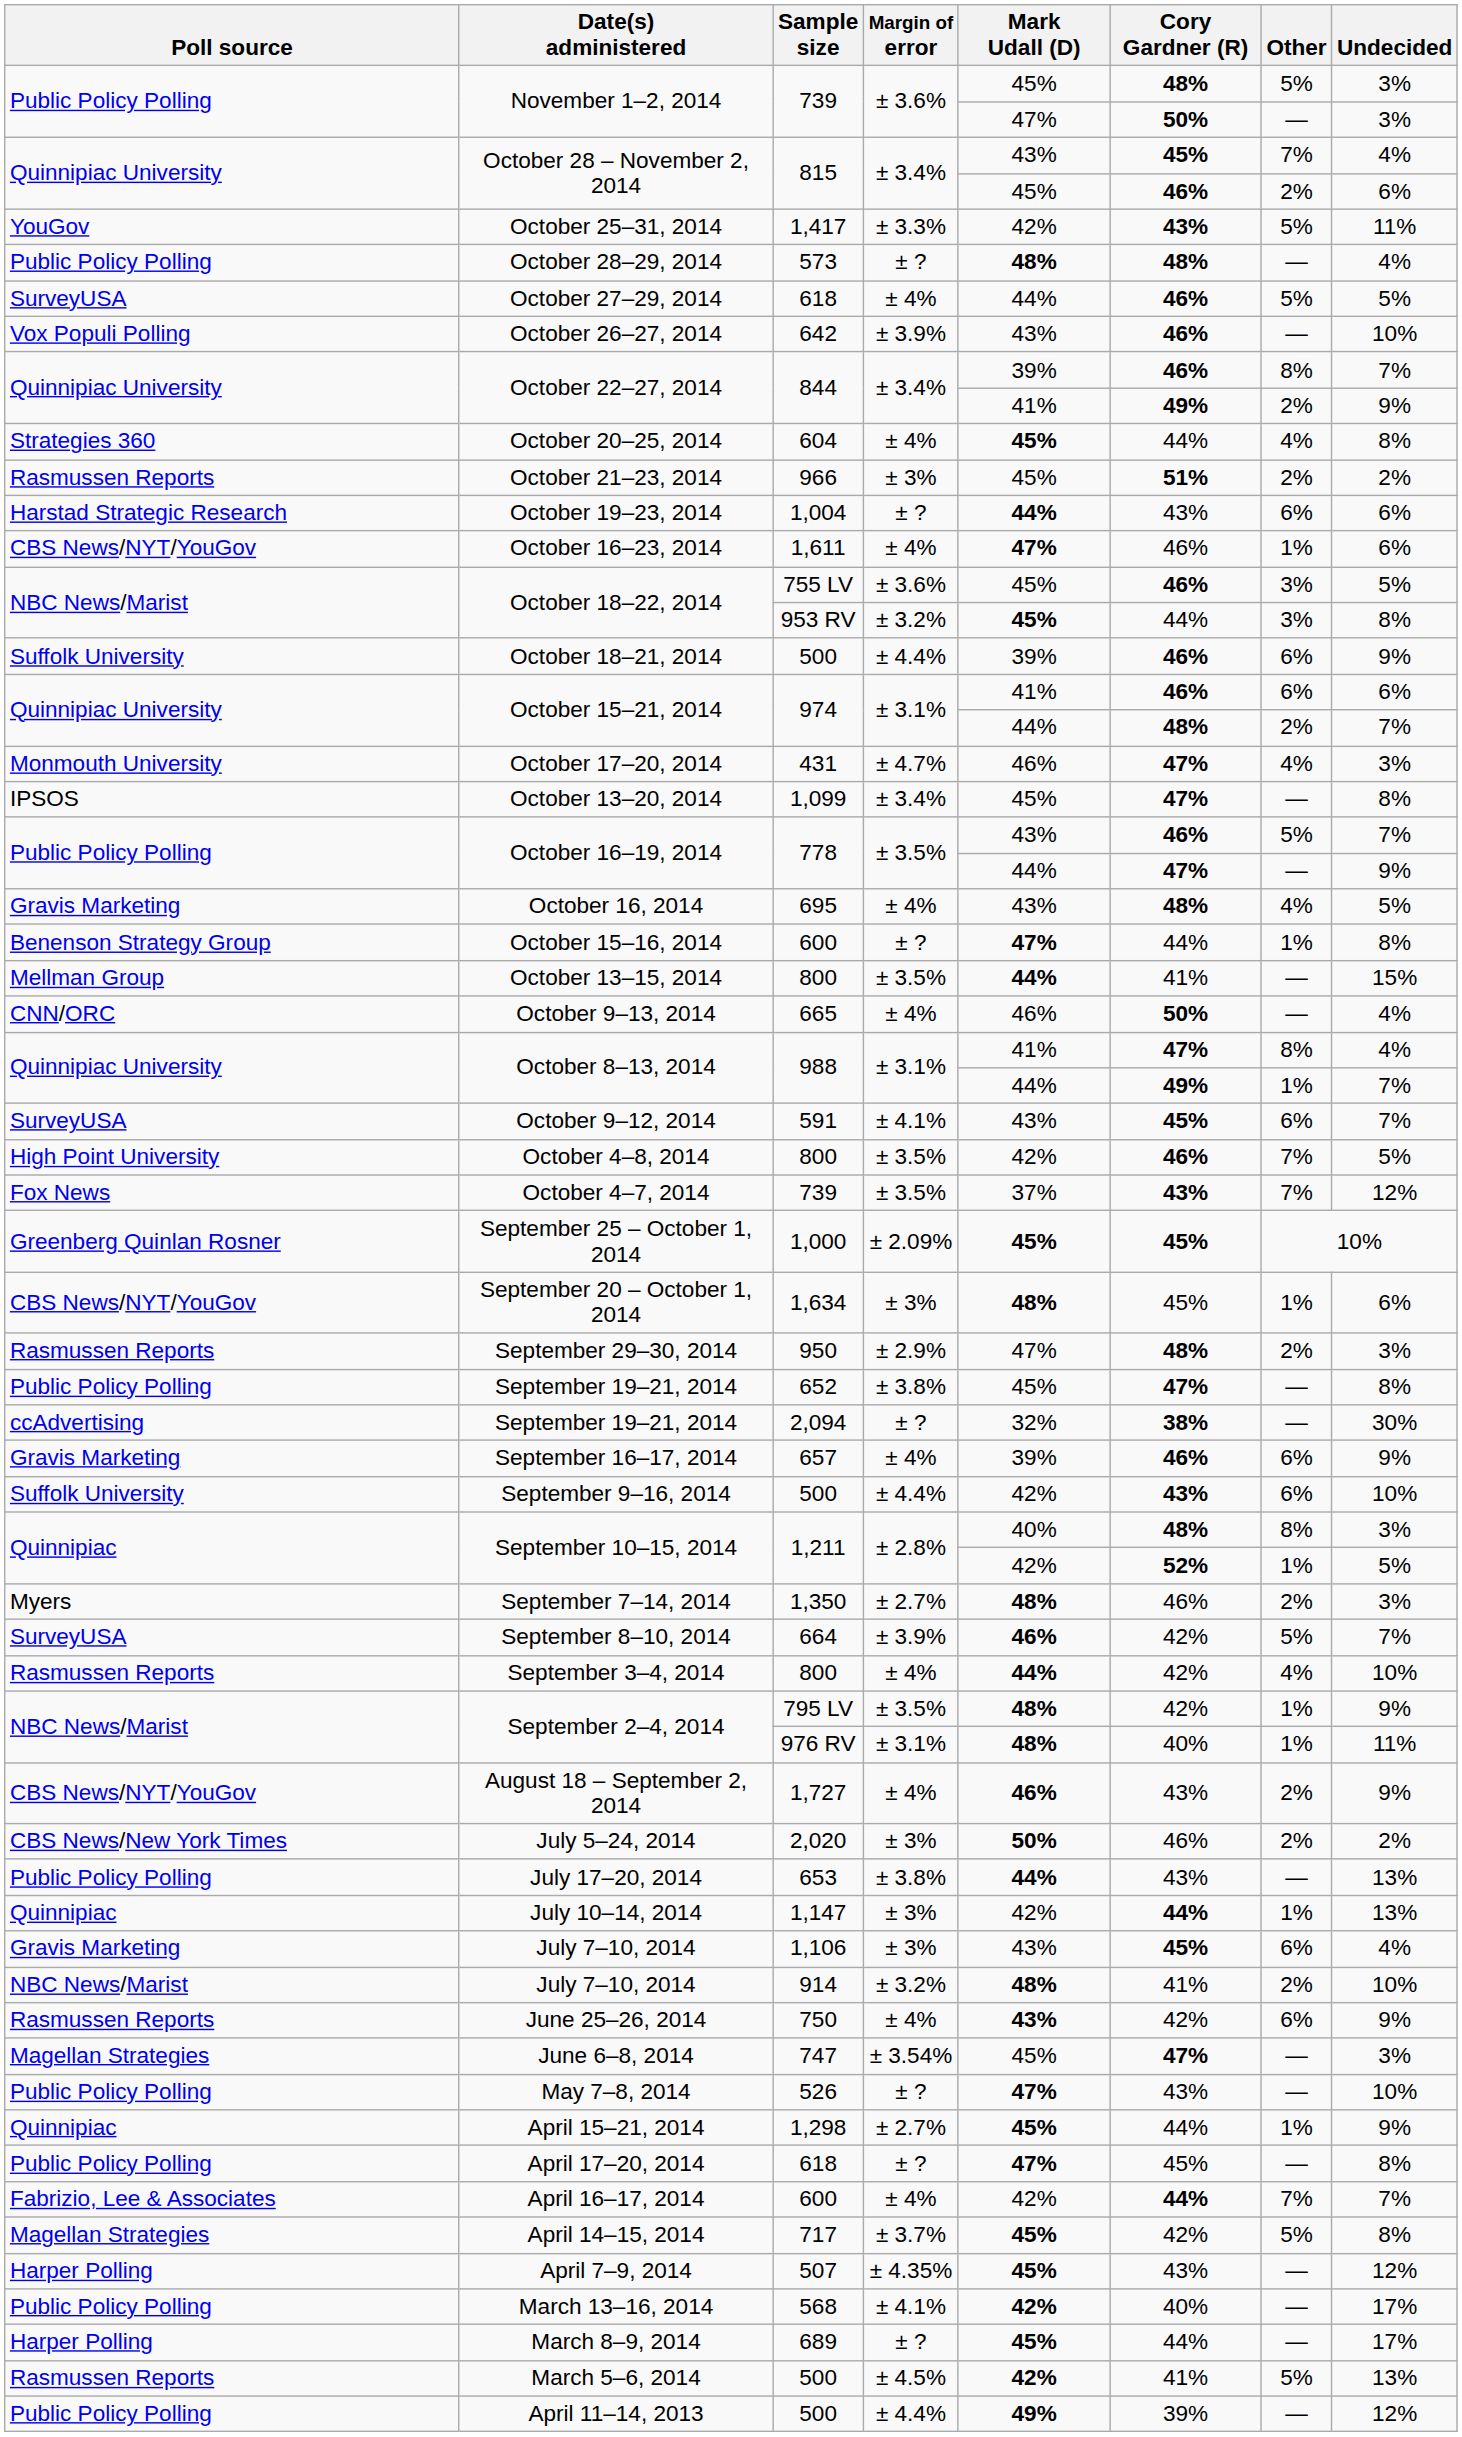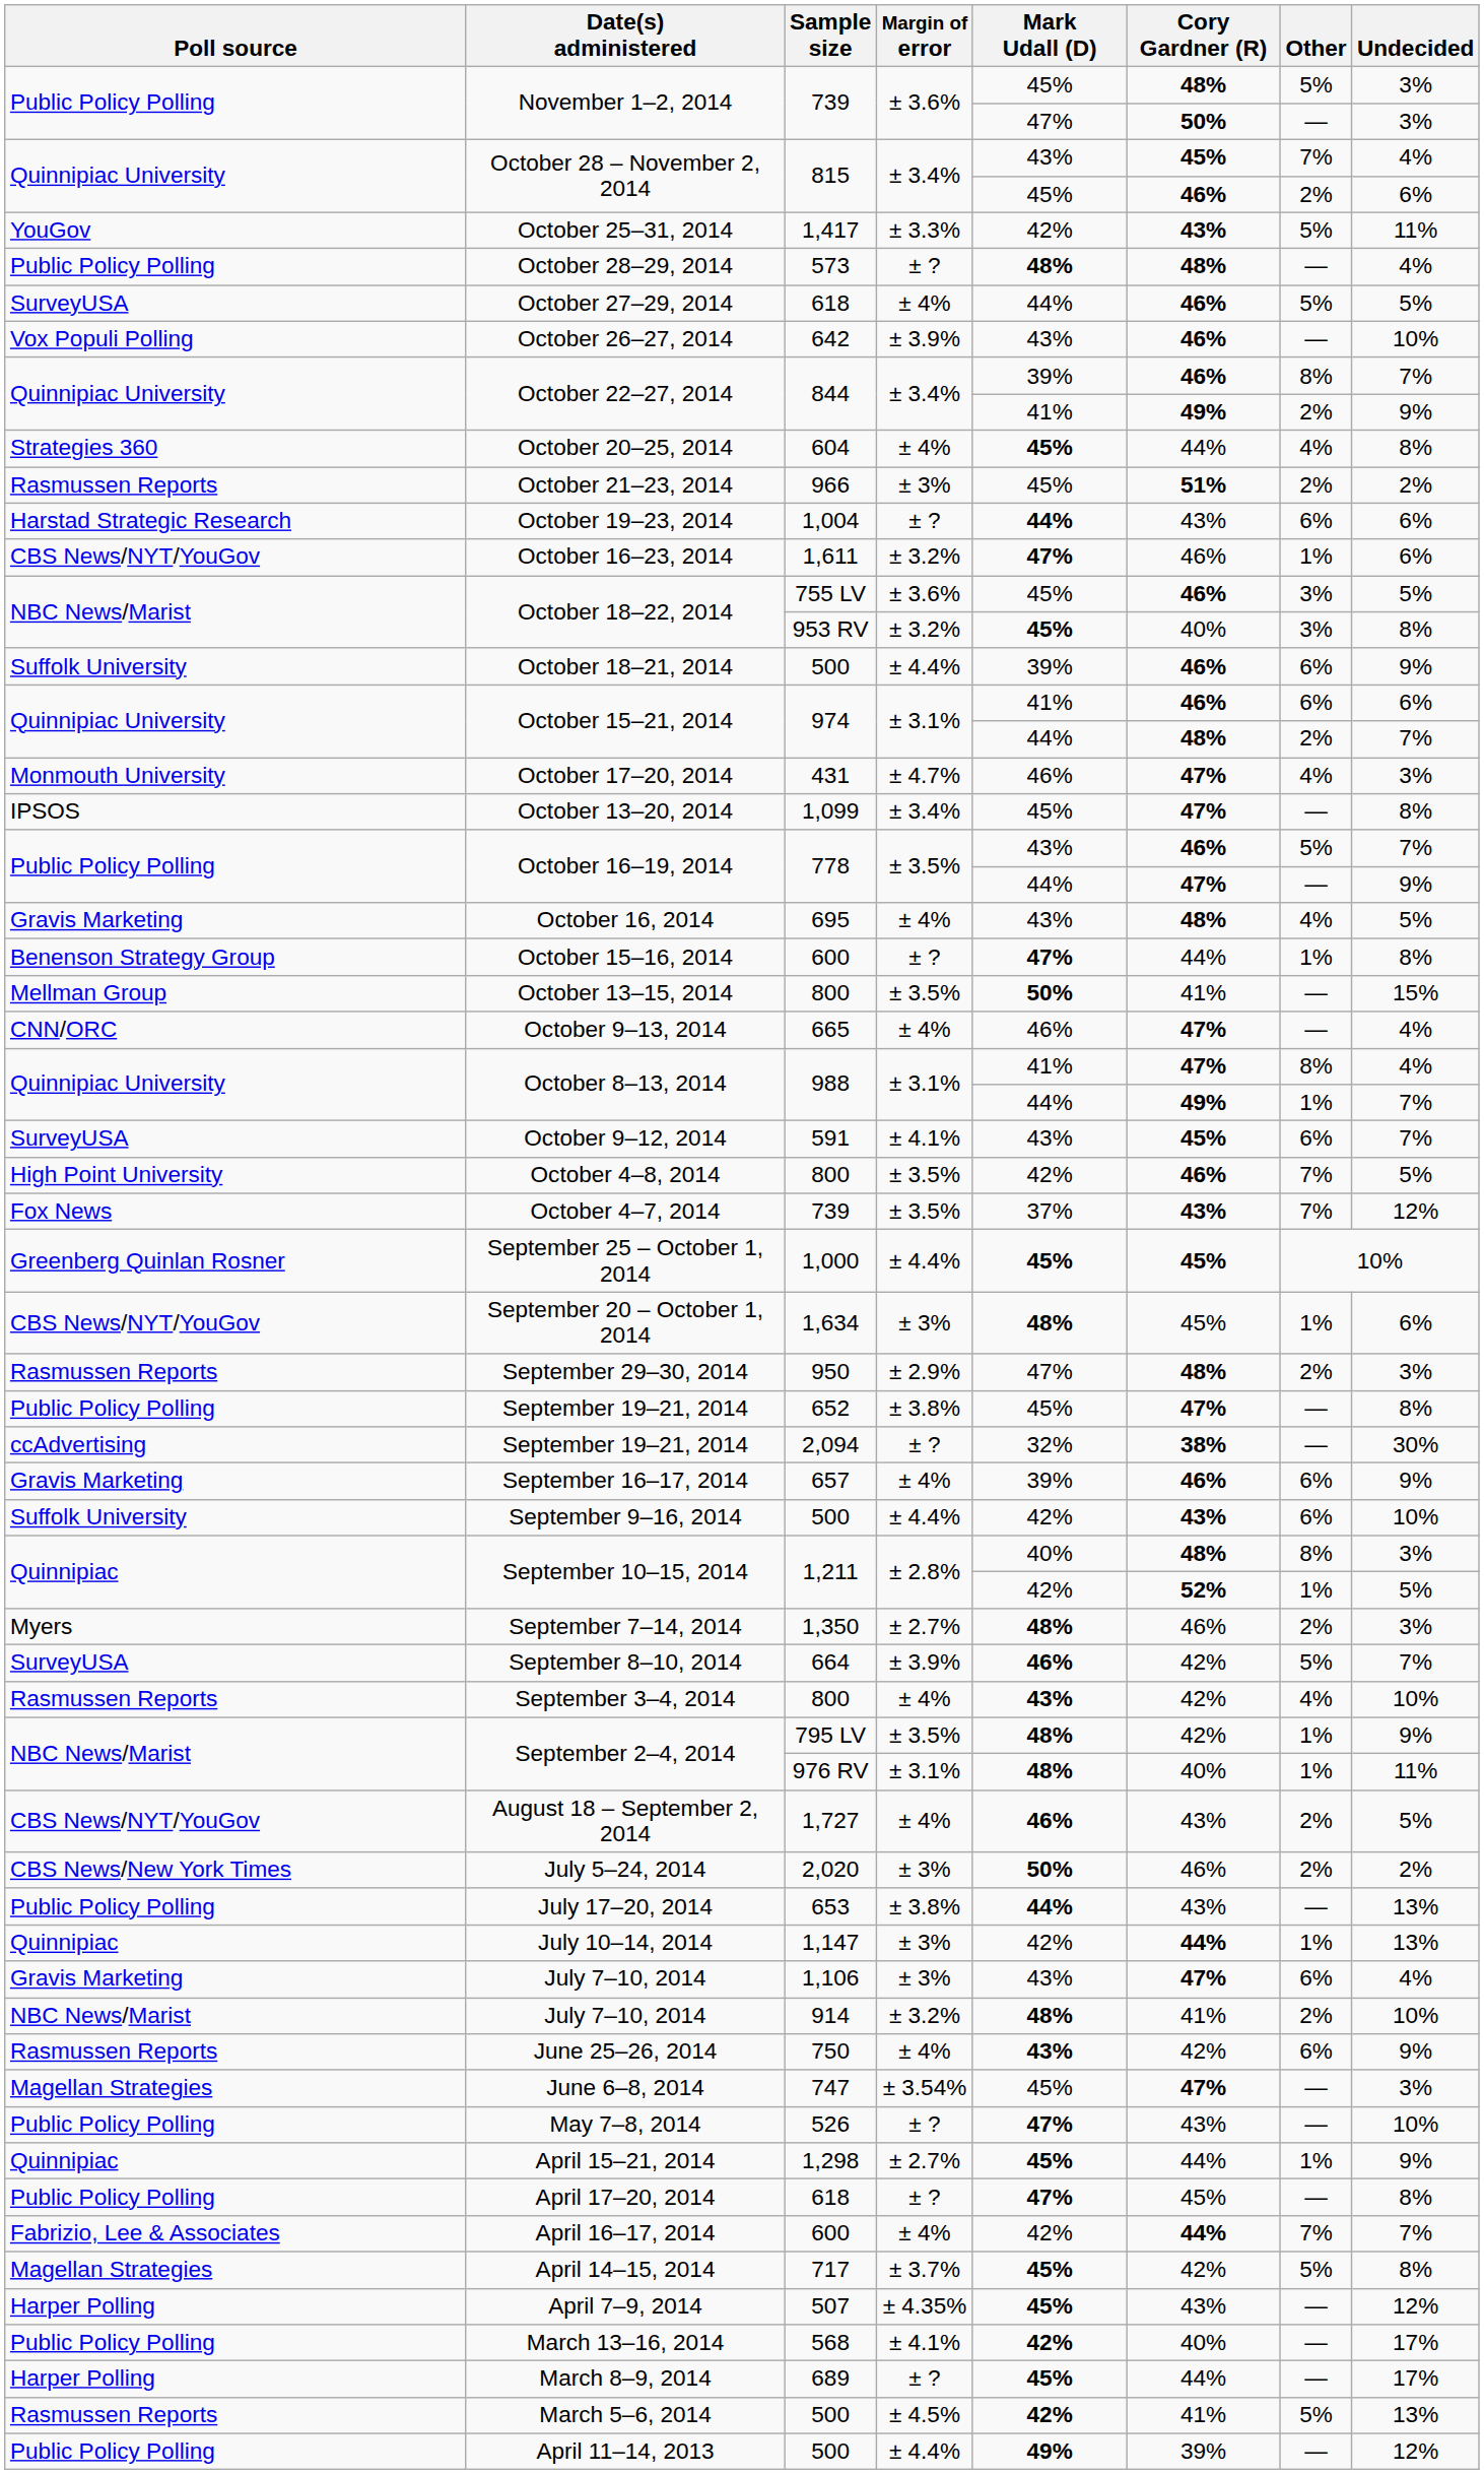October 16–23, 2014 | Margin of error: ± 4% -> ± 3.2%
October 18–22, 2014 / 953 RV | Cory Gardner (R): 44% -> 40%
October 13–15, 2014 | Mark Udall (D): 44% -> 50%
October 9–13, 2014 | Cory Gardner (R): 50% -> 47%
September 25 – October 1, 2014 | Margin of error: ± 2.09% -> ± 4.4%
September 3–4, 2014 | Mark Udall (D): 44% -> 43%
August 18 – September 2, 2014 | Undecided: 9% -> 5%
July 7–10, 2014 / 1,106 | Cory Gardner (R): 45% -> 47%
